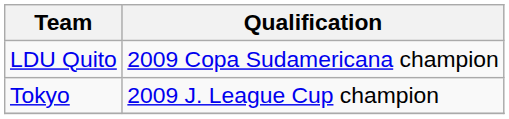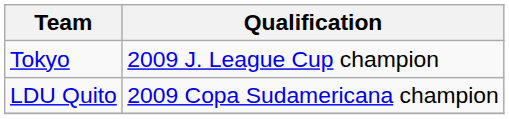rows swapped: Tokyo <-> LDU Quito
